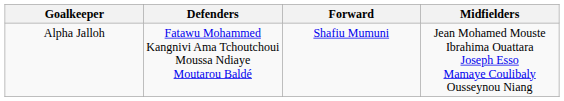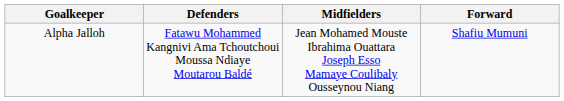columns swapped: Midfielders <-> Forward
